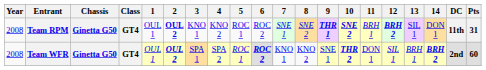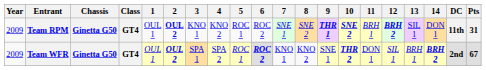Team RPM | Year: 2008 -> 2009
Team WFR | Year: 2008 -> 2009
Team WFR | Pts: 60 -> 67
